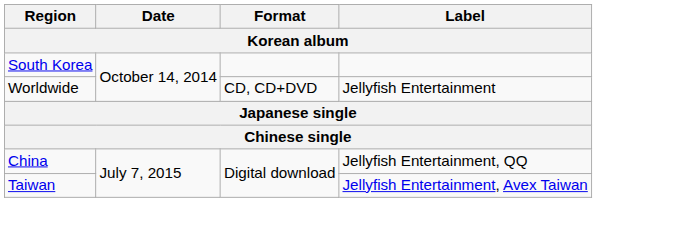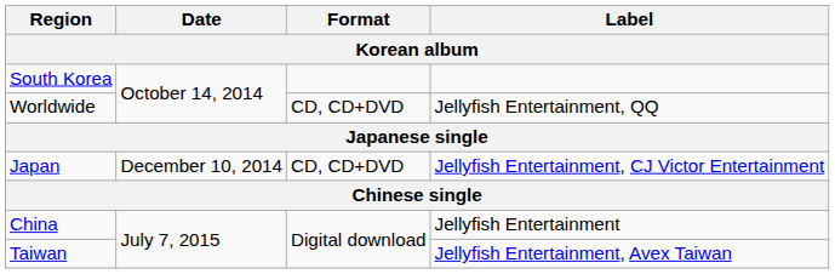Worldwide | Label: Jellyfish Entertainment -> Jellyfish Entertainment, QQ
+ row: Japan | December 10, 2014 | CD, CD+DVD | Jellyfish Entertainment, CJ Victor Entertainment
China | Label: Jellyfish Entertainment, QQ -> Jellyfish Entertainment
